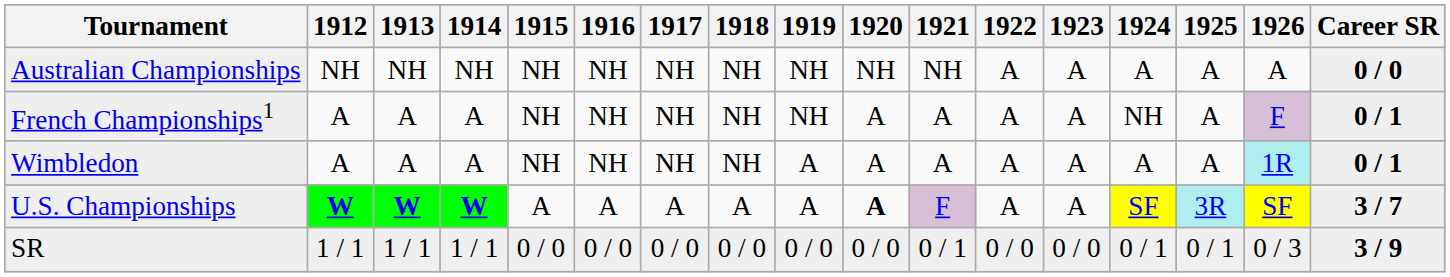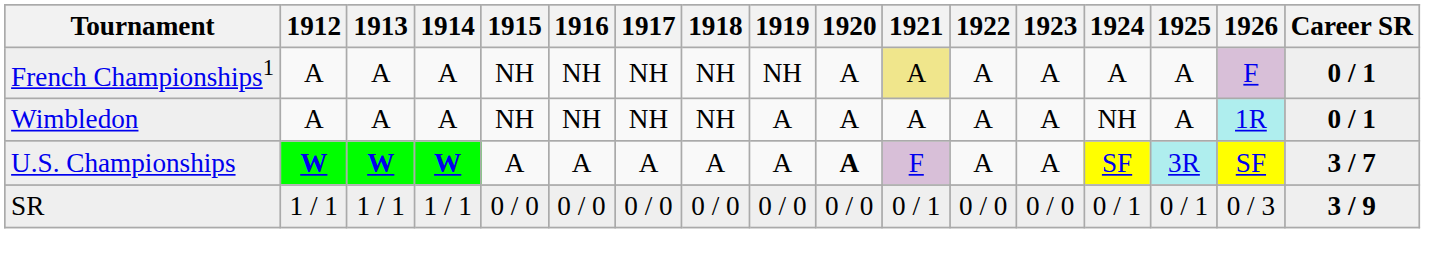- row: Australian Championships | NH | NH | NH | NH | NH | NH | NH | NH | NH | NH | A | A | A | A | A | 0 / 0
French Championships1 | 1921: no background -> khaki background
French Championships1 | 1924: NH -> A
Wimbledon | 1924: A -> NH
